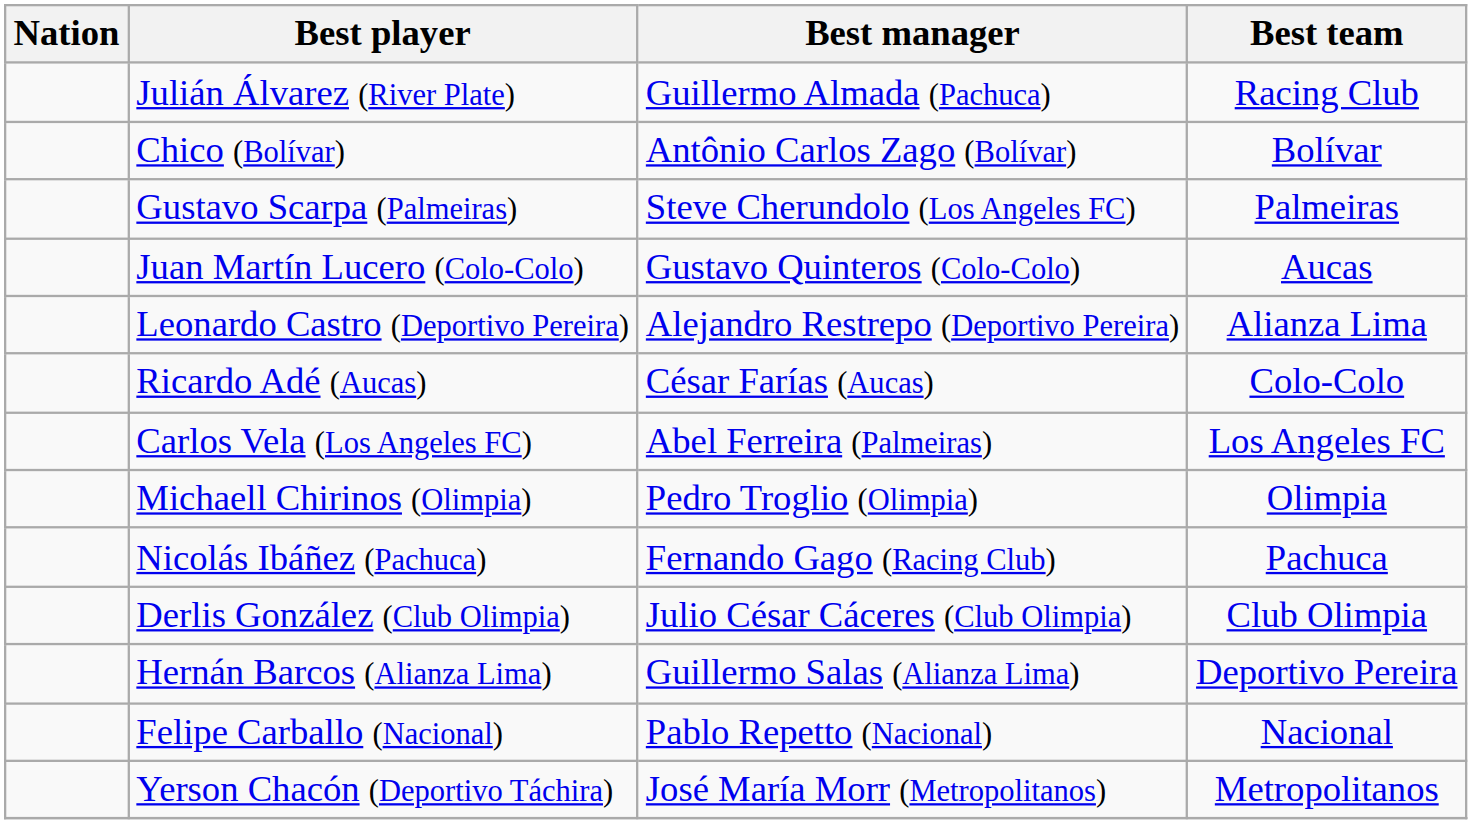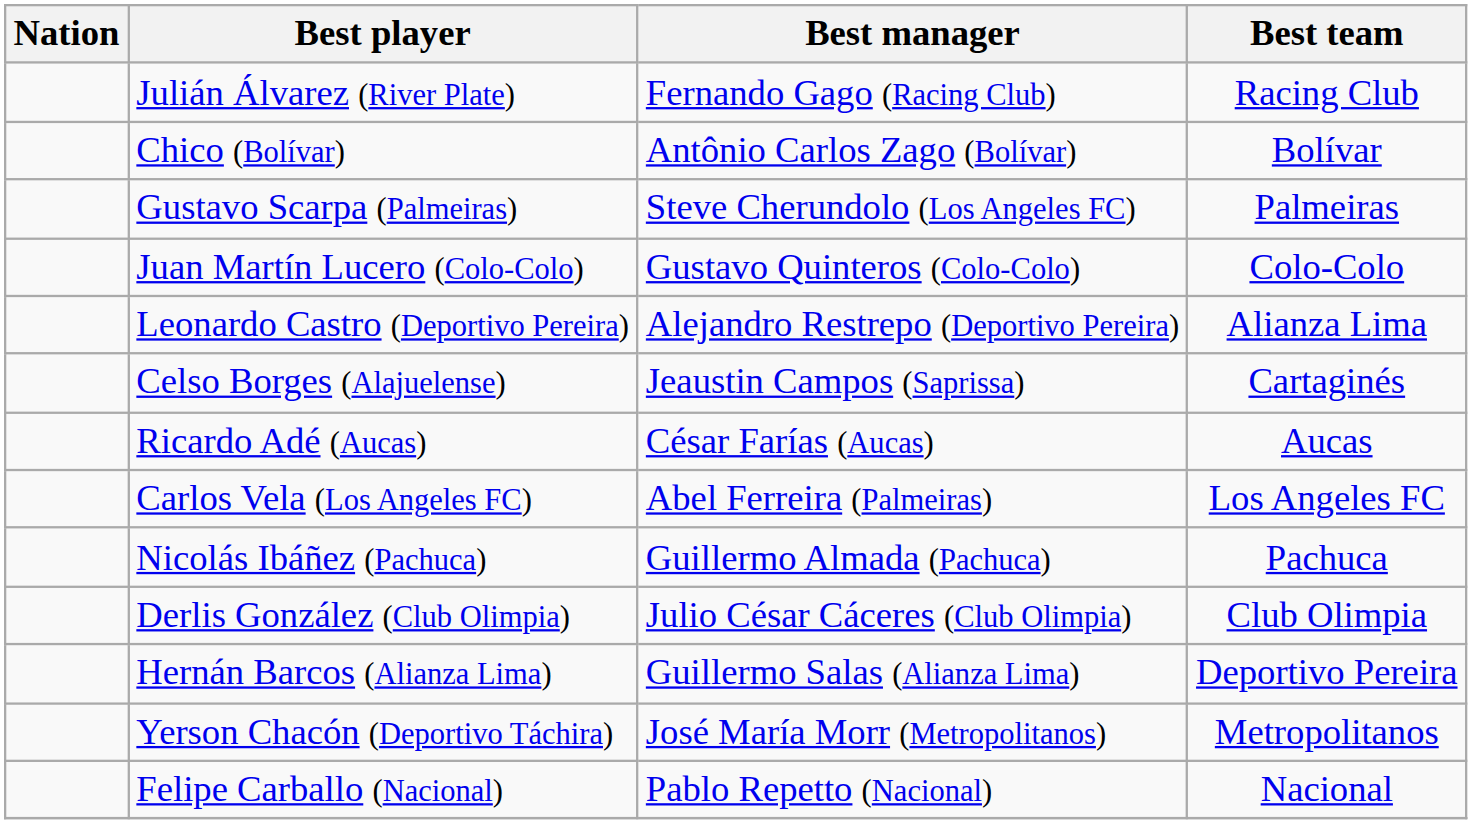Julián Álvarez (River Plate) | Best manager: Guillermo Almada (Pachuca) -> Fernando Gago (Racing Club)
Juan Martín Lucero (Colo-Colo) | Best team: Aucas -> Colo-Colo
+ row: Celso Borges (Alajuelense) | Jeaustin Campos (Saprissa) | Cartaginés
Ricardo Adé (Aucas) | Best team: Colo-Colo -> Aucas
- row: Michaell Chirinos (Olimpia) | Pedro Troglio (Olimpia) | Olimpia
Nicolás Ibáñez (Pachuca) | Best manager: Fernando Gago (Racing Club) -> Guillermo Almada (Pachuca)
rows swapped: Felipe Carballo (Nacional) <-> Yerson Chacón (Deportivo Táchira)
